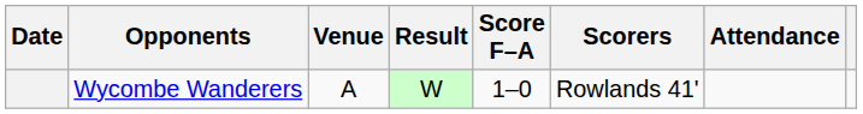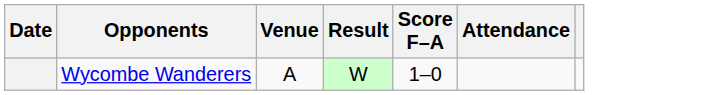- column: Scorers | Rowlands 41'
